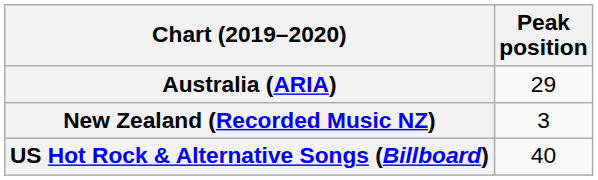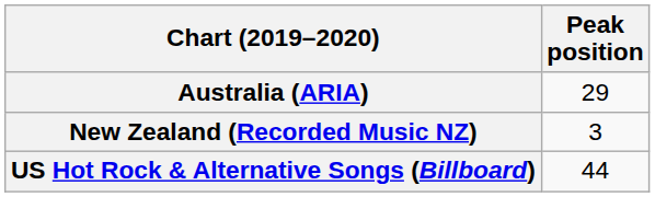US Hot Rock & Alternative Songs (Billboard) | Peak position: 40 -> 44
